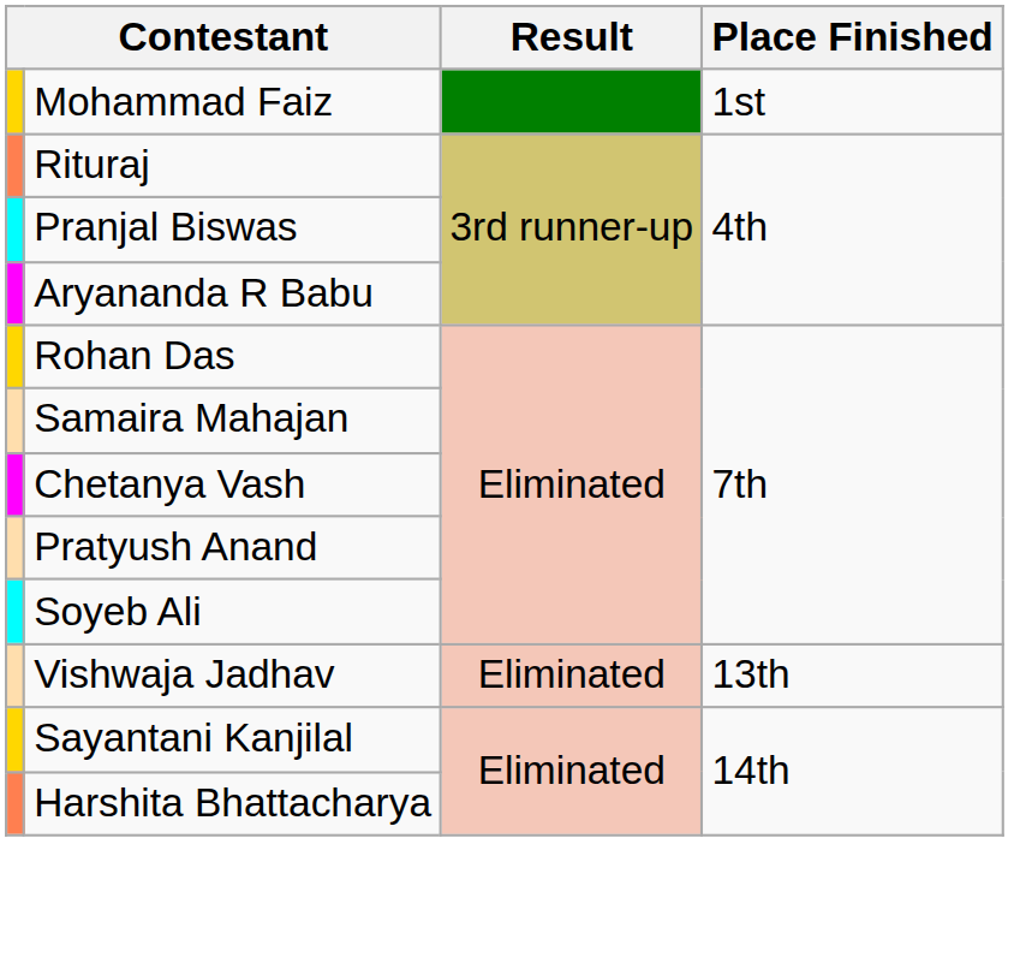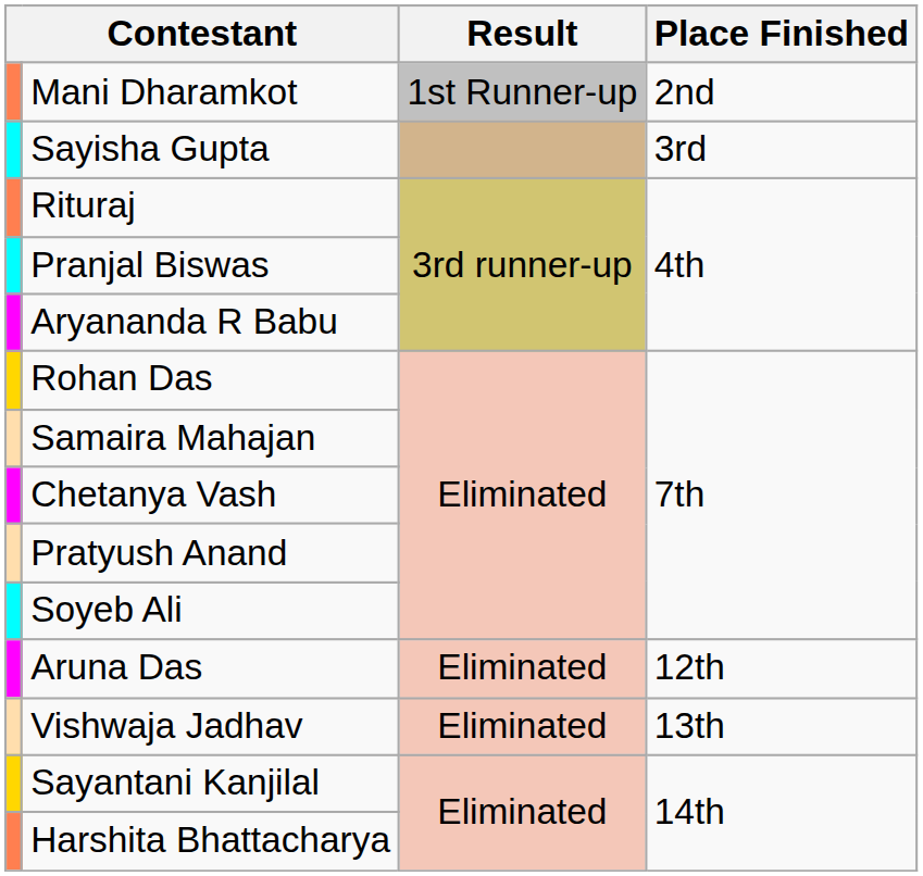- row: Mohammad Faiz | 1st
+ row: Mani Dharamkot | 1st Runner-up | 2nd
+ row: Sayisha Gupta | 3rd
+ row: Aruna Das | Eliminated | 12th
